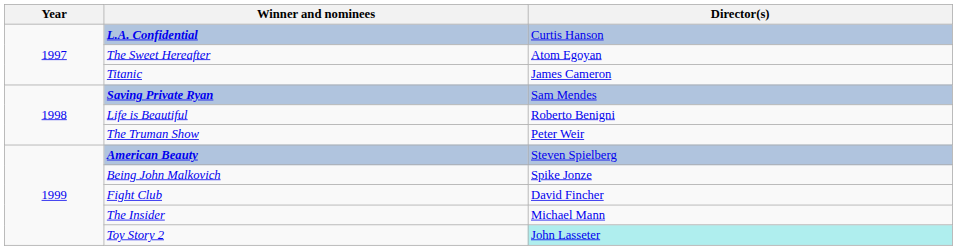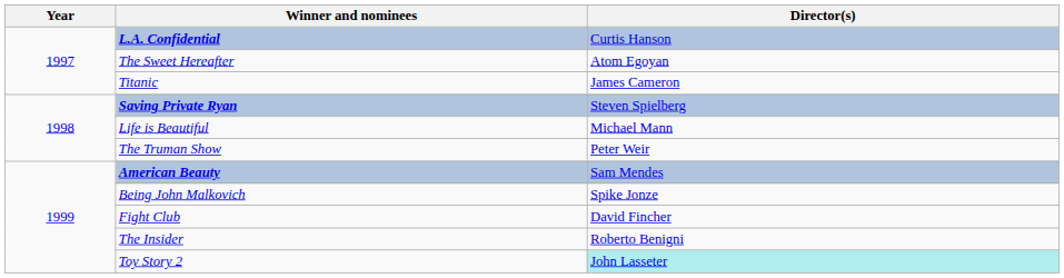Saving Private Ryan | Director(s): Sam Mendes -> Steven Spielberg
Life is Beautiful | Director(s): Roberto Benigni -> Michael Mann
American Beauty | Director(s): Steven Spielberg -> Sam Mendes
The Insider | Director(s): Michael Mann -> Roberto Benigni
